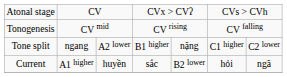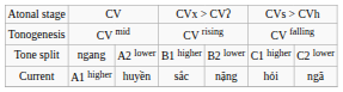Tone split | column 5: nặng -> B2 lower
Current | column 5: B2 lower -> nặng
